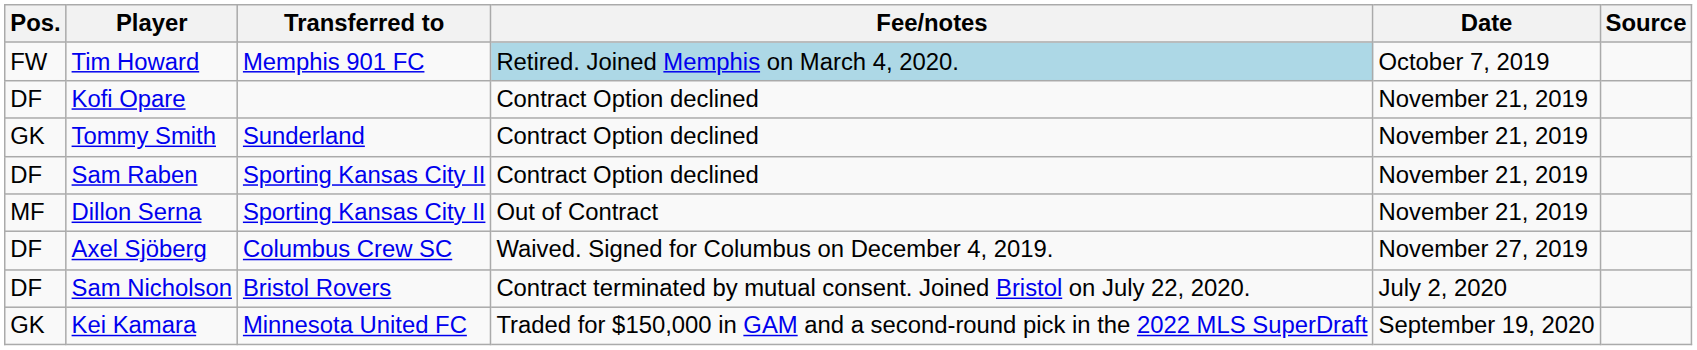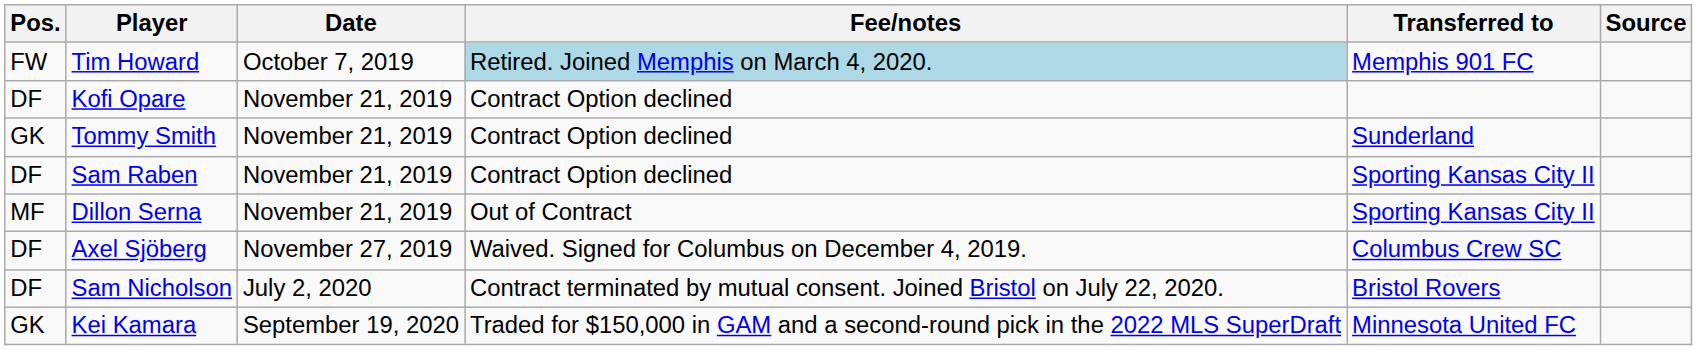columns swapped: Transferred to <-> Date
